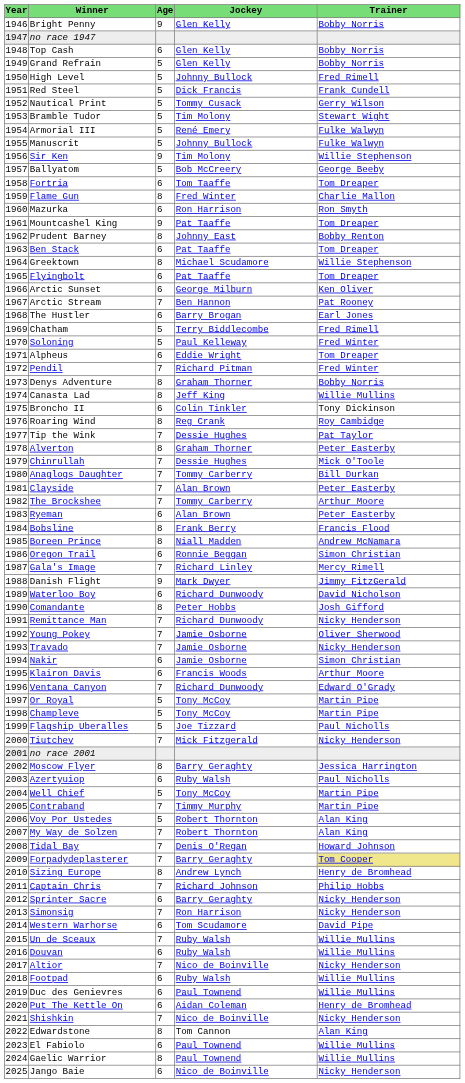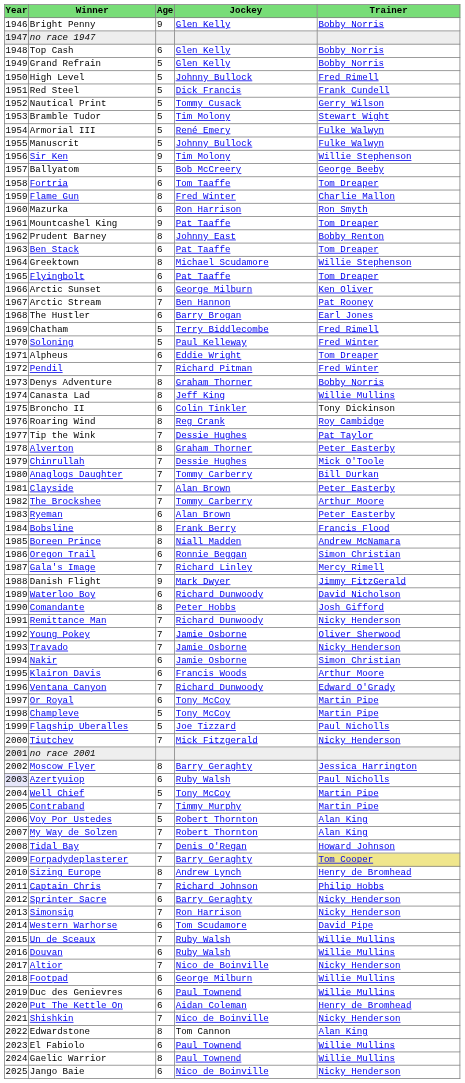Or Royal | Age: 5 -> 6
Azertyuiop | Year: no background -> lavender background
Footpad | Jockey: Ruby Walsh -> George Milburn
